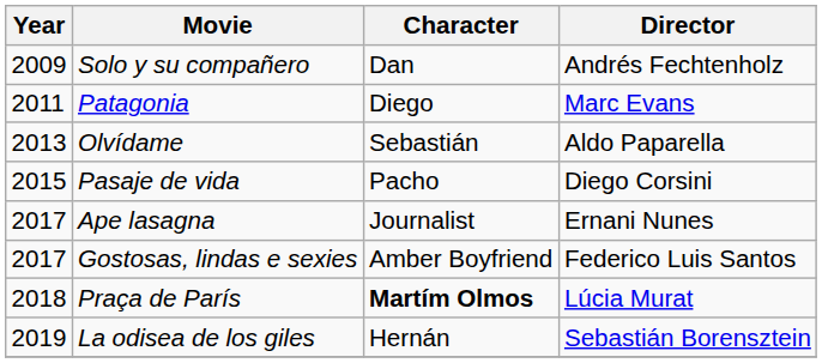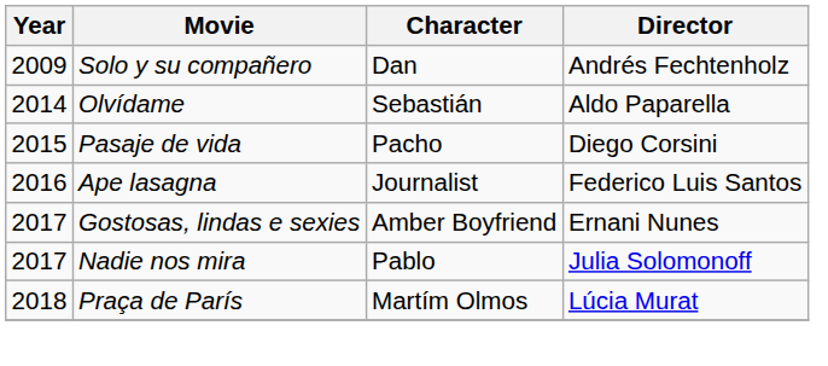- row: 2011 | Patagonia | Diego | Marc Evans
Olvídame | Year: 2013 -> 2014
Ape lasagna | Year: 2017 -> 2016
Ape lasagna | Director: Ernani Nunes -> Federico Luis Santos
Gostosas, lindas e sexies | Director: Federico Luis Santos -> Ernani Nunes
+ row: 2017 | Nadie nos mira | Pablo | Julia Solomonoff
Praça de París | Character: bold -> normal
- row: 2019 | La odisea de los giles | Hernán | Sebastián Borensztein
